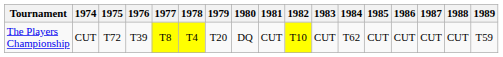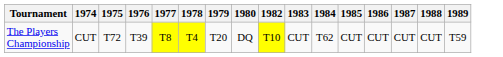- column: 1981 | CUT
